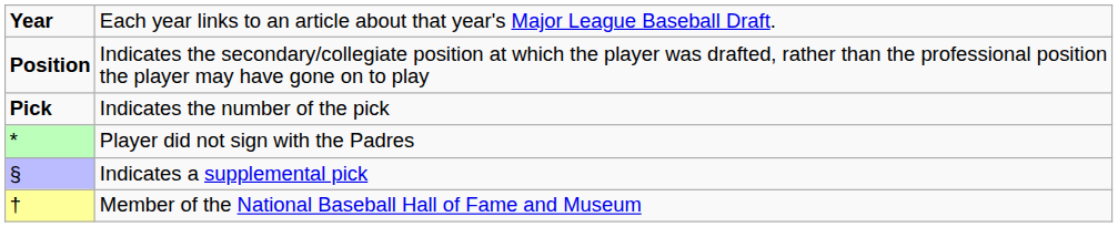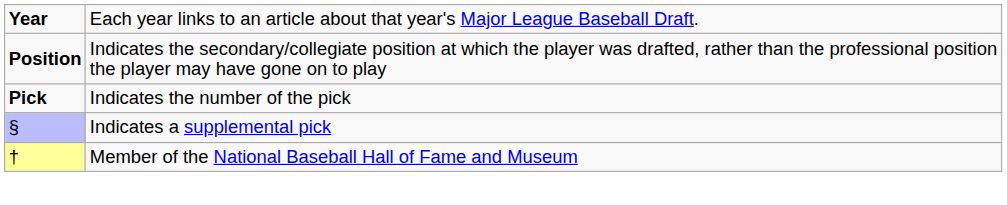- row: * | Player did not sign with the Padres
